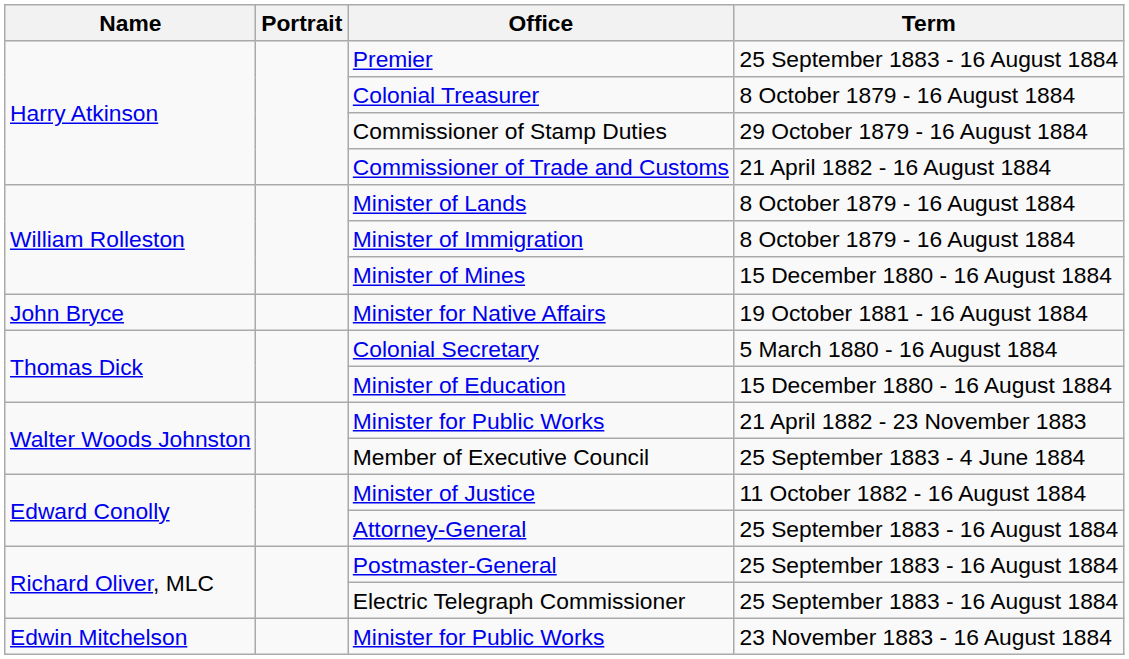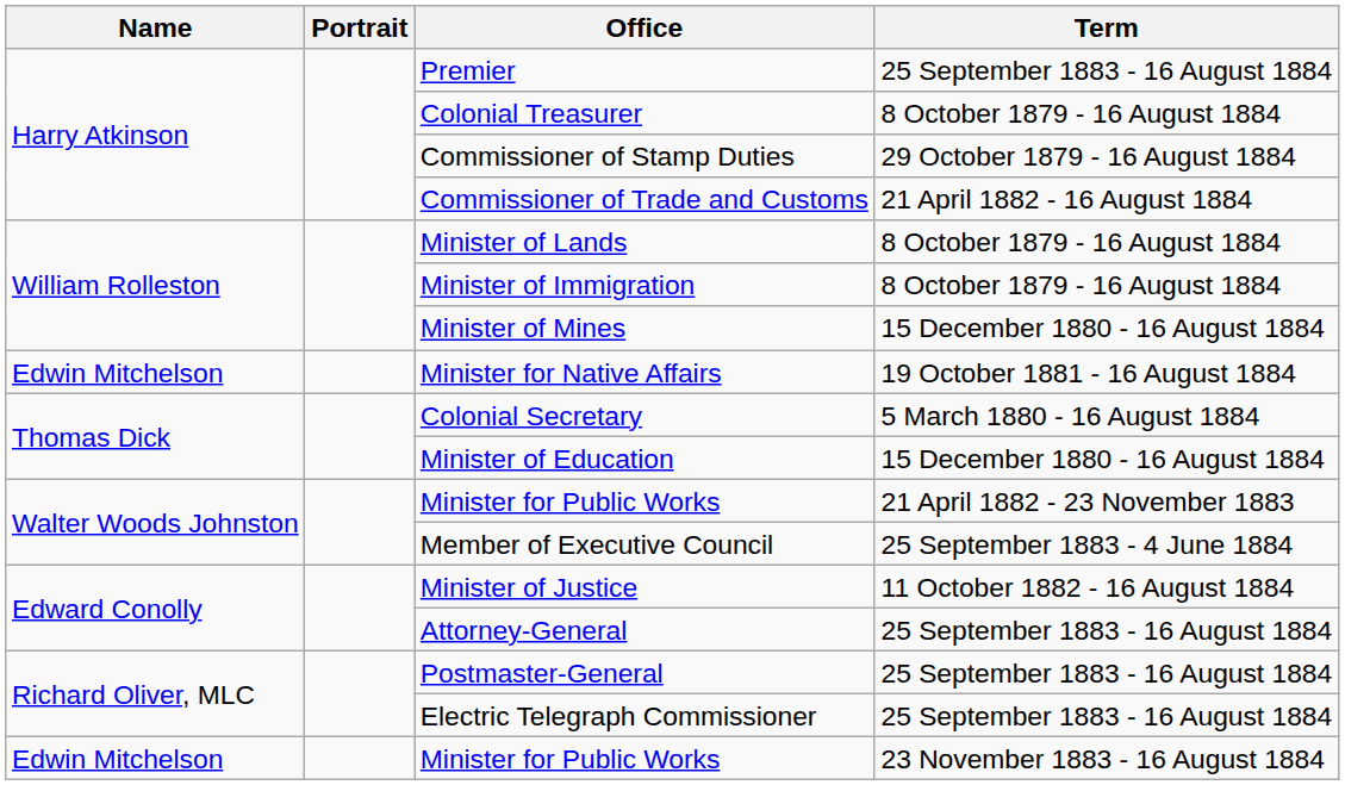Minister for Native Affairs | Name: John Bryce -> Edwin Mitchelson
